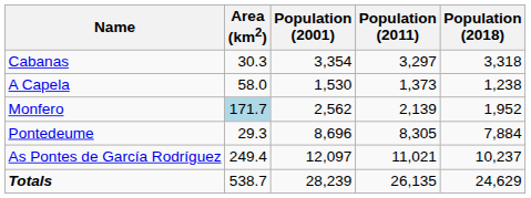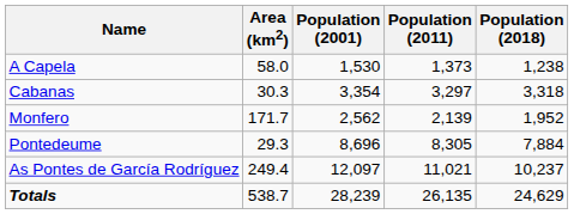rows swapped: Cabanas <-> A Capela
Monfero | Area (km2): lightblue background -> no background
